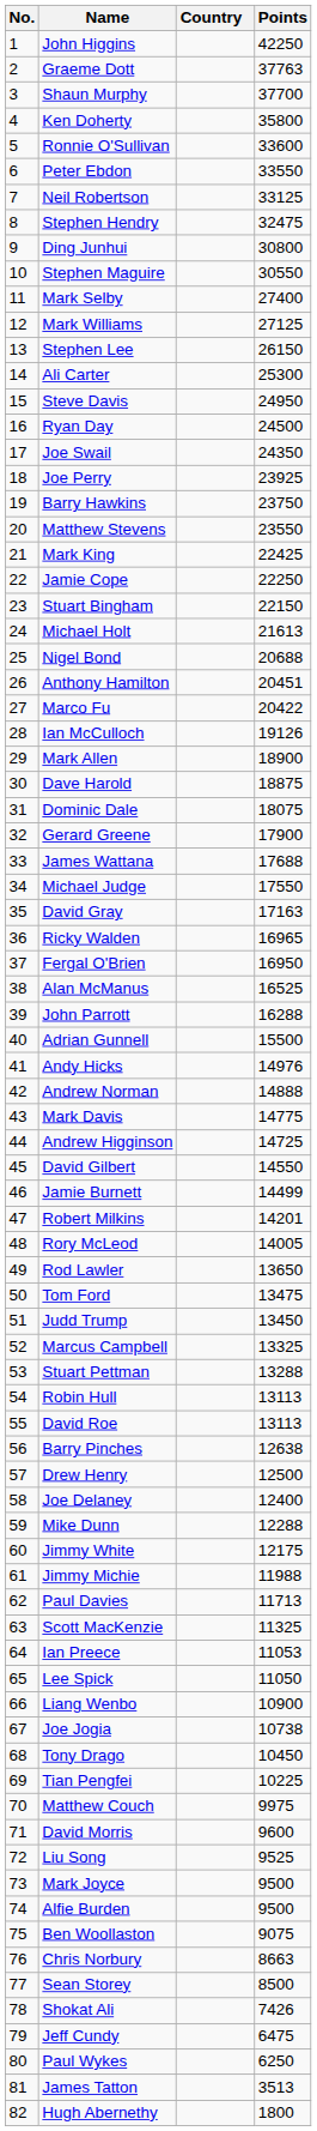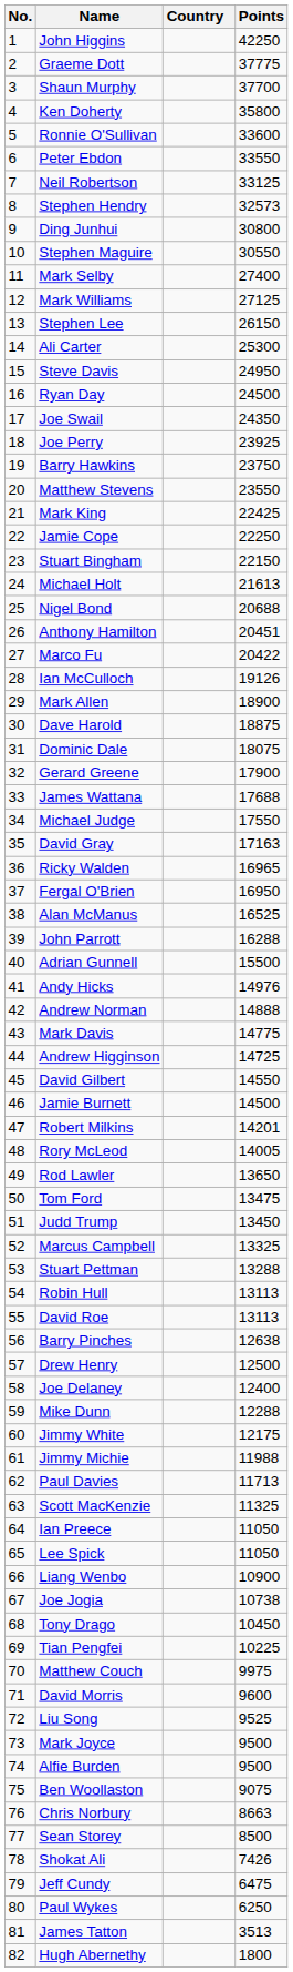Graeme Dott | Points: 37763 -> 37775
Stephen Hendry | Points: 32475 -> 32573
Jamie Burnett | Points: 14499 -> 14500
Ian Preece | Points: 11053 -> 11050
